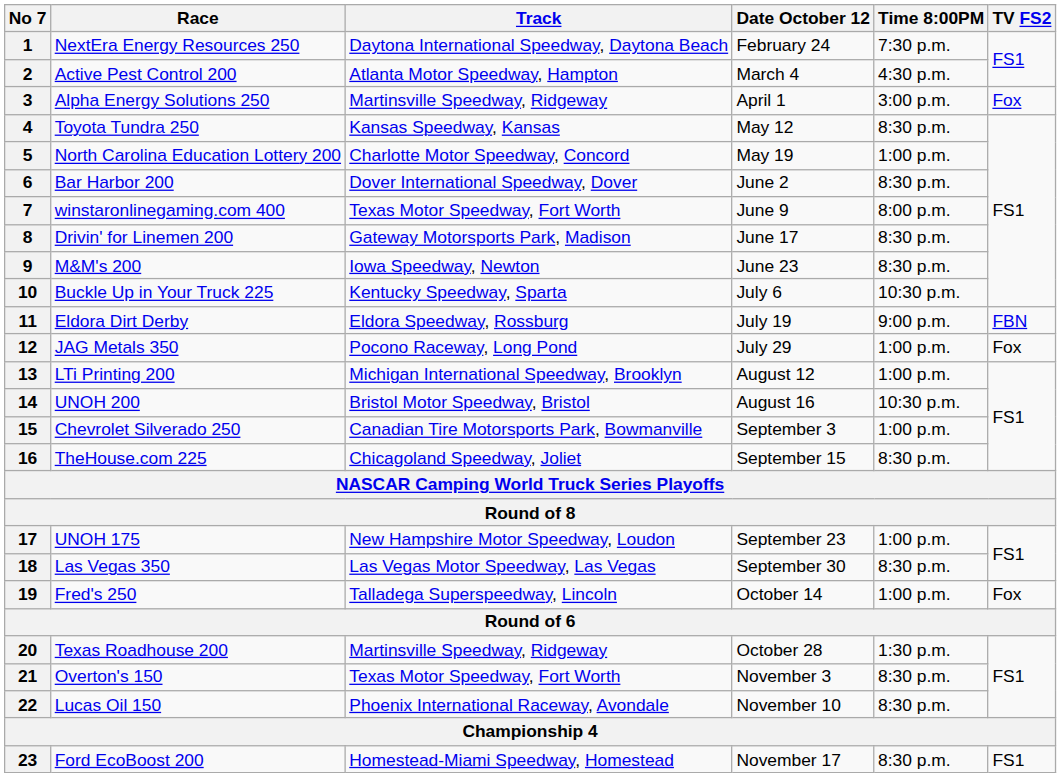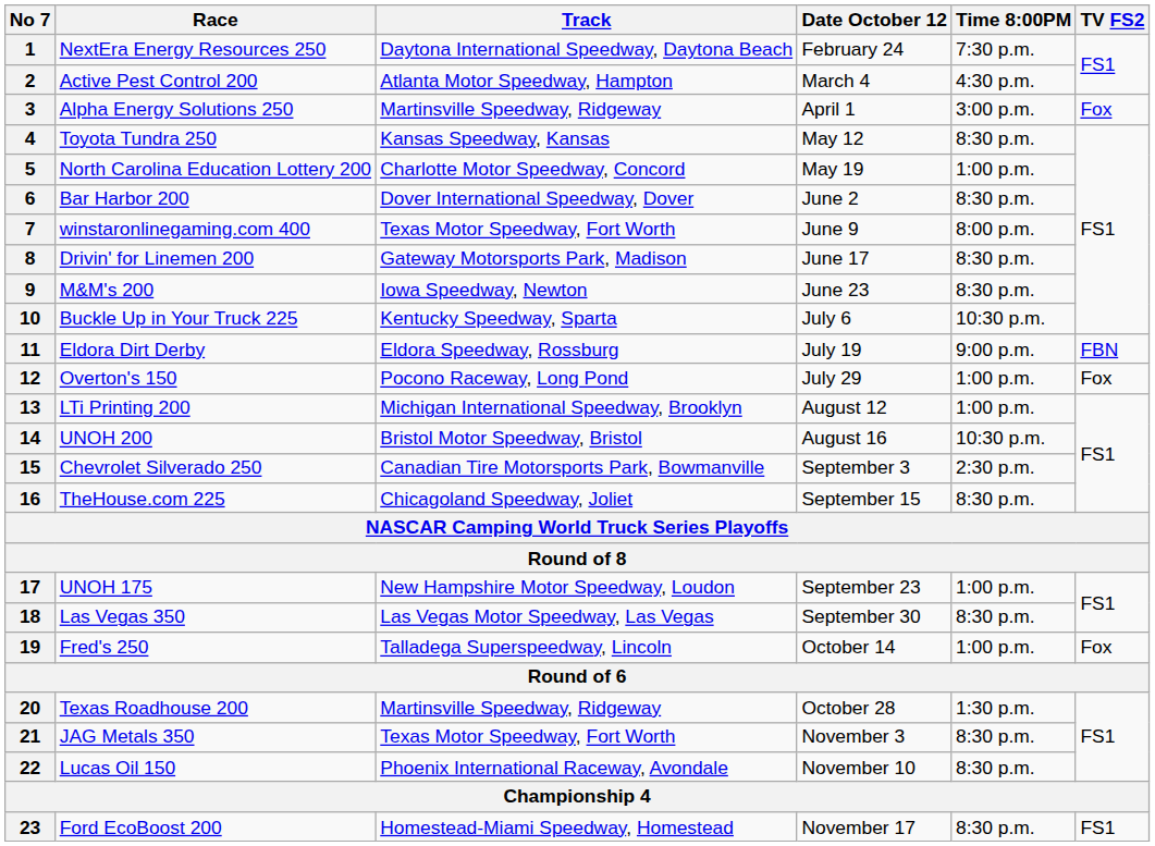12 | Race: JAG Metals 350 -> Overton's 150
15 | Time 8:00PM: 1:00 p.m. -> 2:30 p.m.
21 | Race: Overton's 150 -> JAG Metals 350
